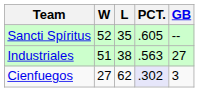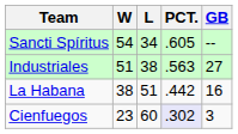Sancti Spíritus | W: 52 -> 54
Sancti Spíritus | L: 35 -> 34
+ row: La Habana | 38 | 51 | .442 | 16
Cienfuegos | W: 27 -> 23
Cienfuegos | L: 62 -> 60
